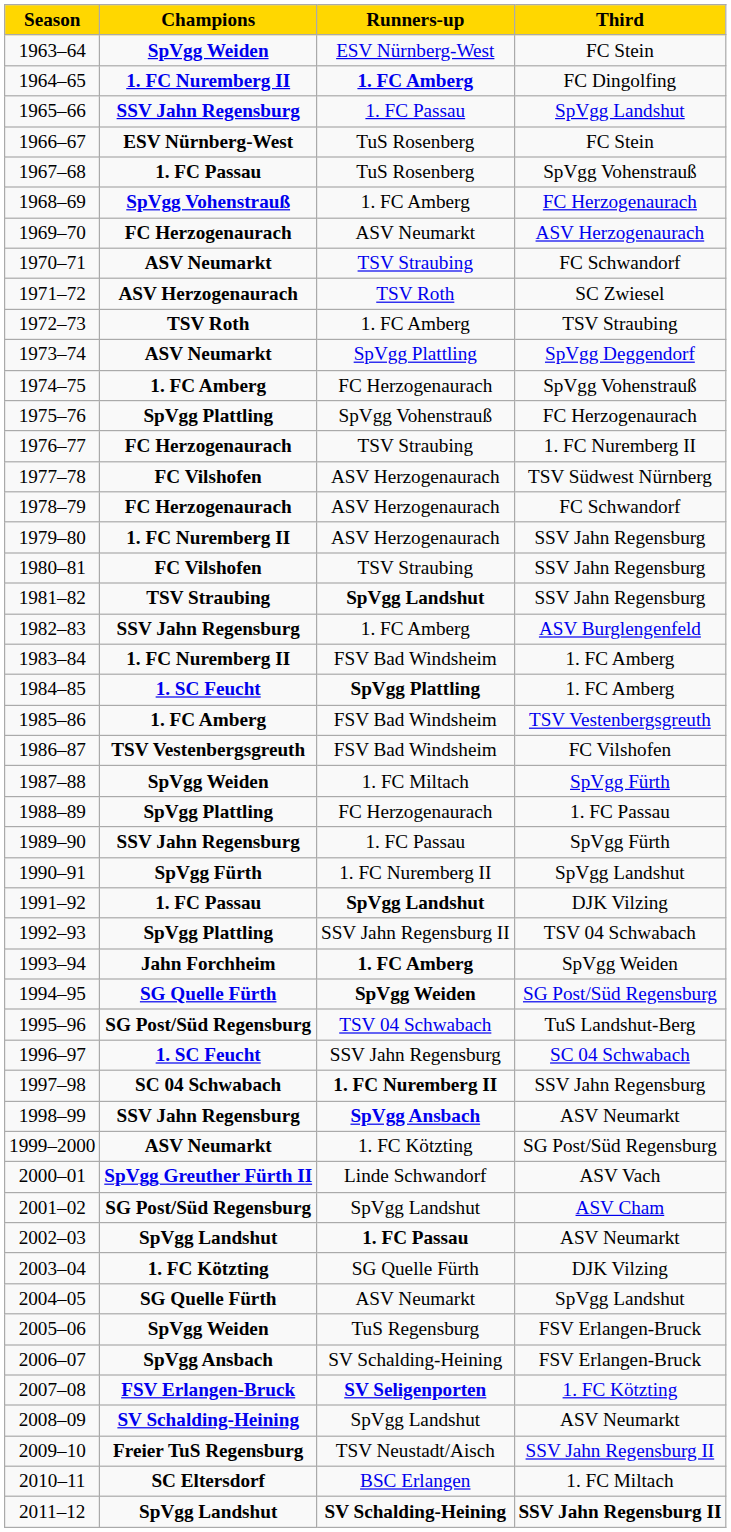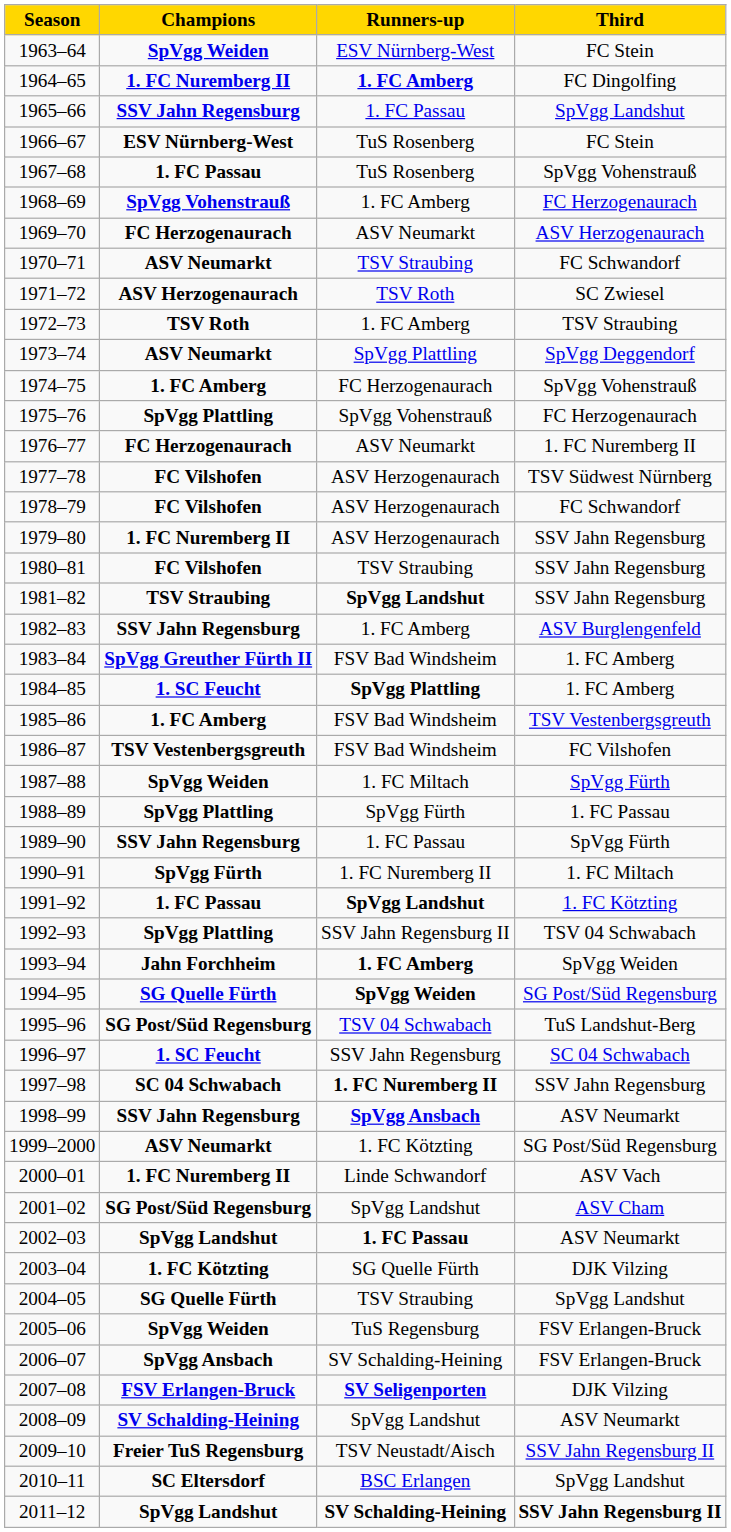1976–77 | Runners-up: TSV Straubing -> ASV Neumarkt
1978–79 | Champions: FC Herzogenaurach -> FC Vilshofen
1983–84 | Champions: 1. FC Nuremberg II -> SpVgg Greuther Fürth II
1988–89 | Runners-up: FC Herzogenaurach -> SpVgg Fürth
1990–91 | Third: SpVgg Landshut -> 1. FC Miltach
1991–92 | Third: DJK Vilzing -> 1. FC Kötzting
2000–01 | Champions: SpVgg Greuther Fürth II -> 1. FC Nuremberg II
2004–05 | Runners-up: ASV Neumarkt -> TSV Straubing
2007–08 | Third: 1. FC Kötzting -> DJK Vilzing
2010–11 | Third: 1. FC Miltach -> SpVgg Landshut
